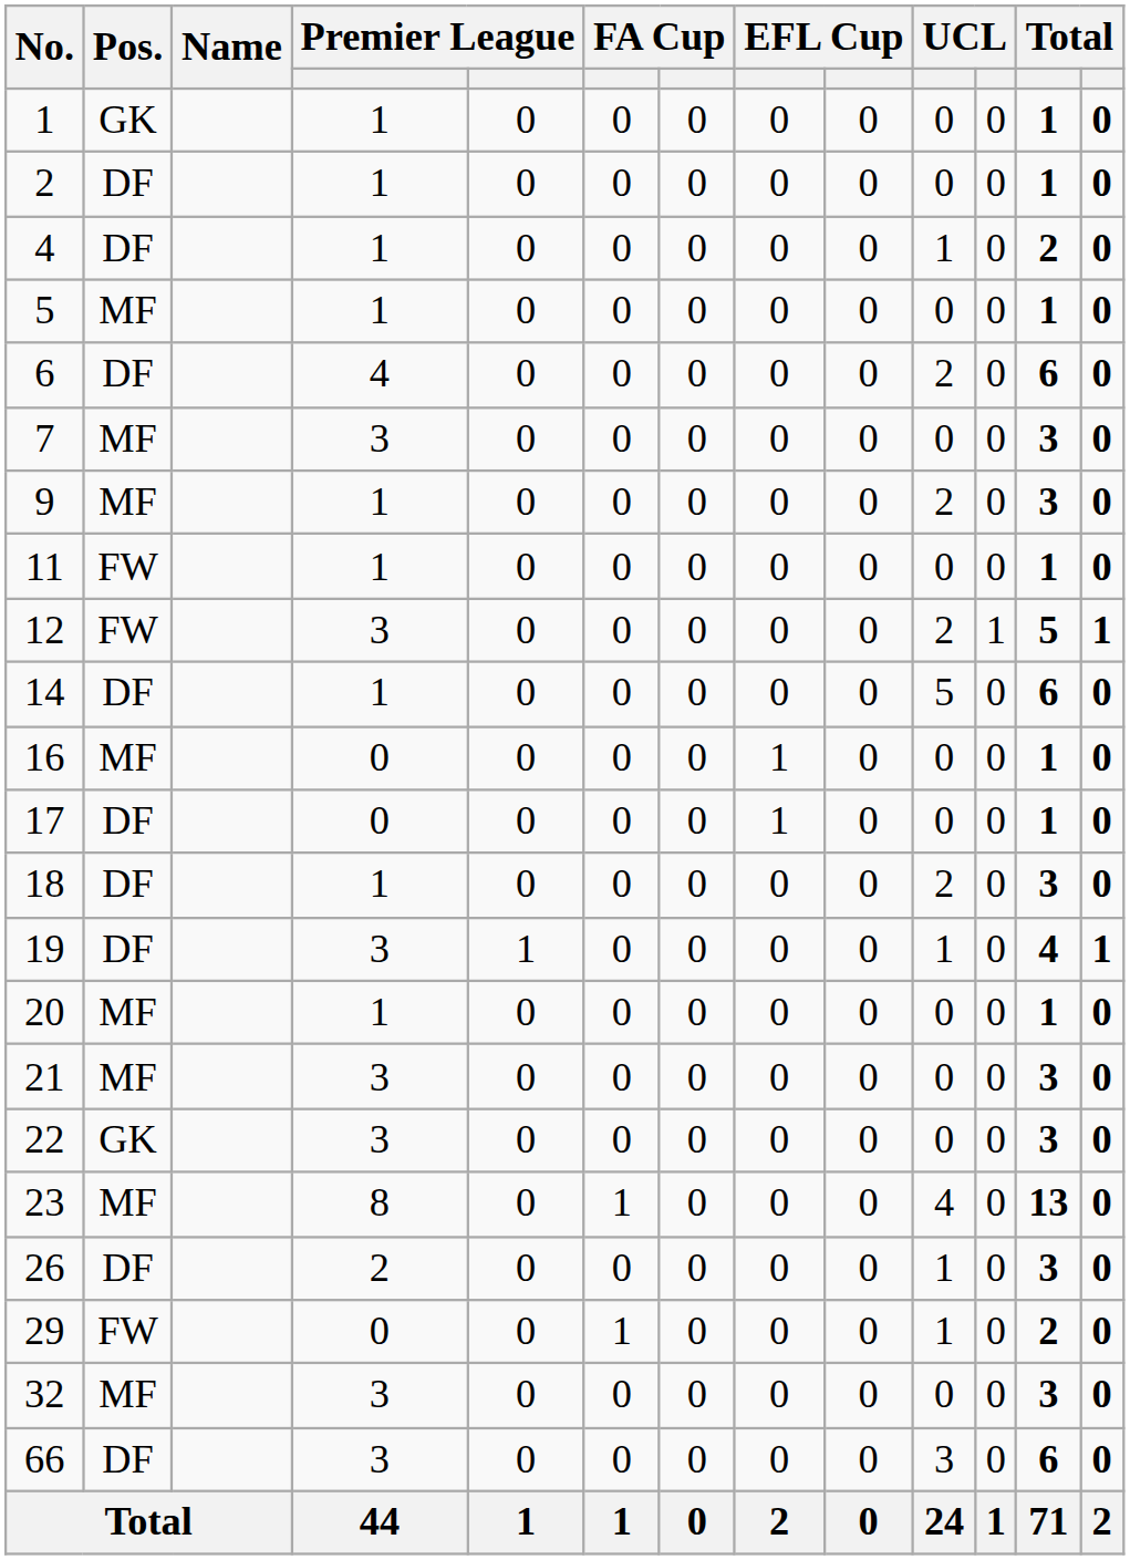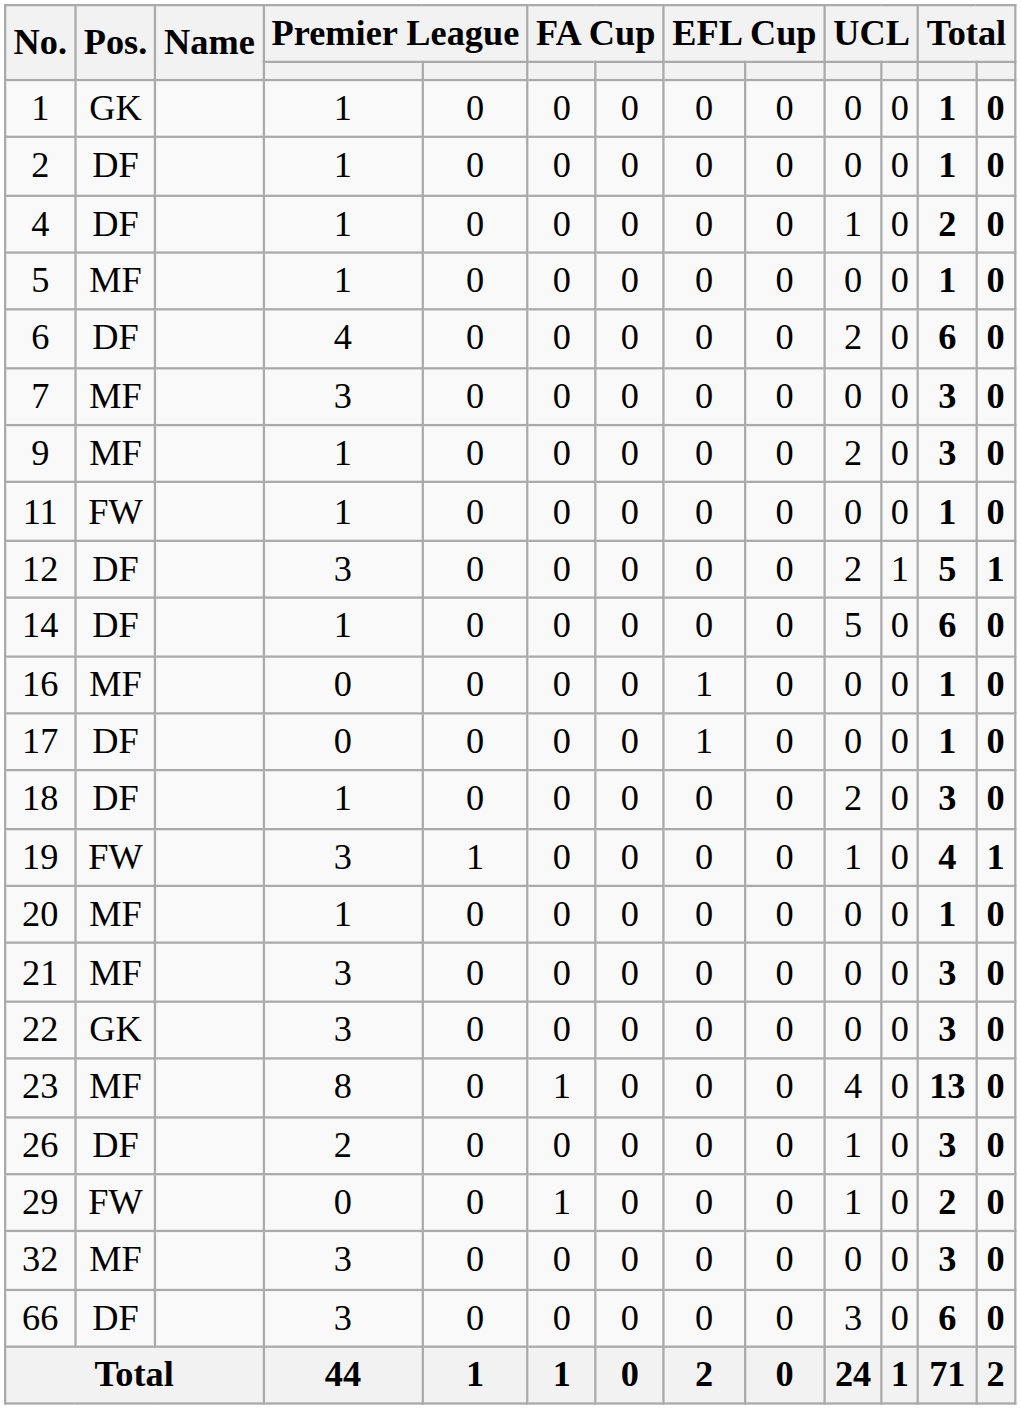12 | Pos.: FW -> DF
19 | Pos.: DF -> FW
